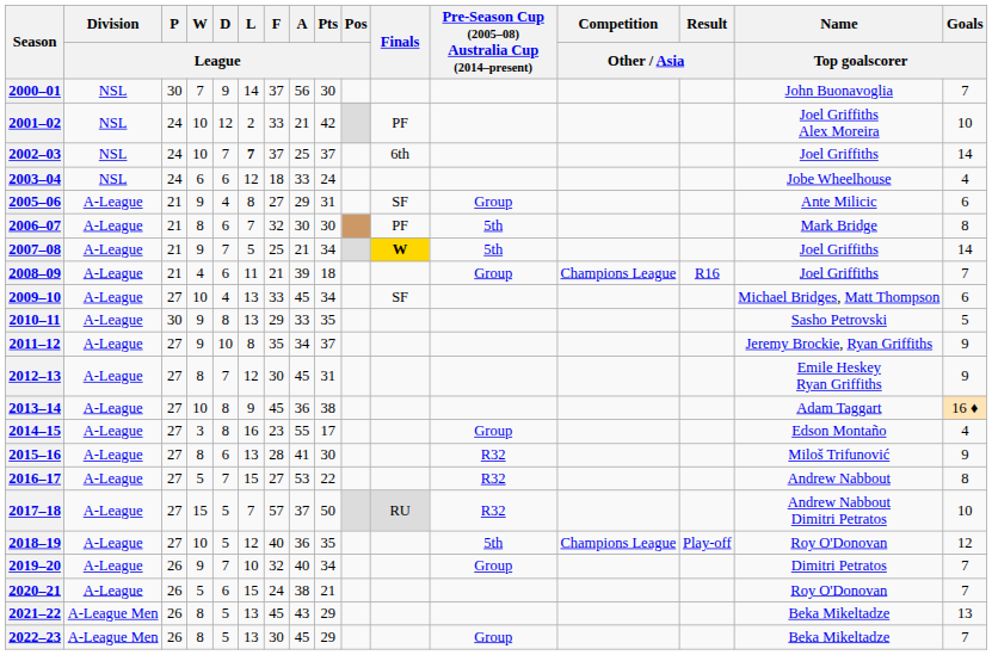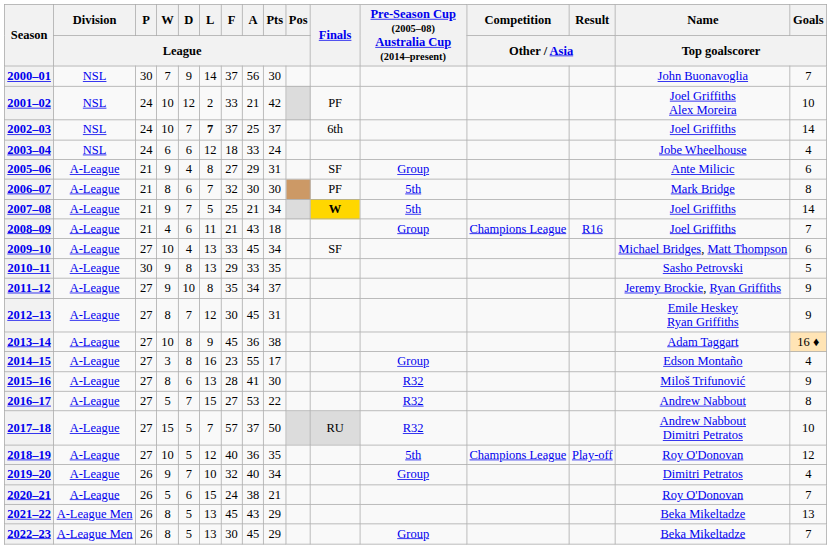2008–09 | A / League: 39 -> 43
2019–20 | Goals / Top goalscorer: 7 -> 4
